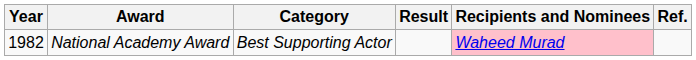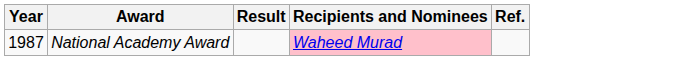- column: Category | Best Supporting Actor
National Academy Award | Year: 1982 -> 1987
